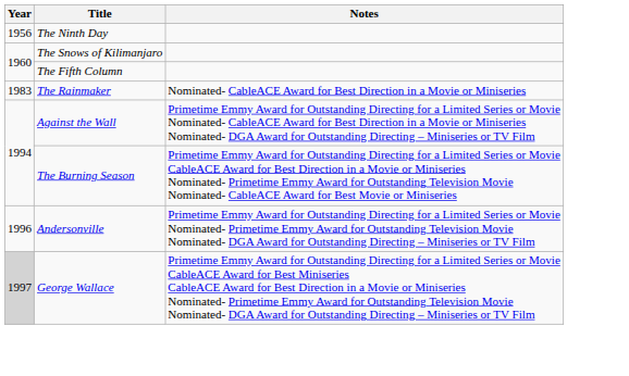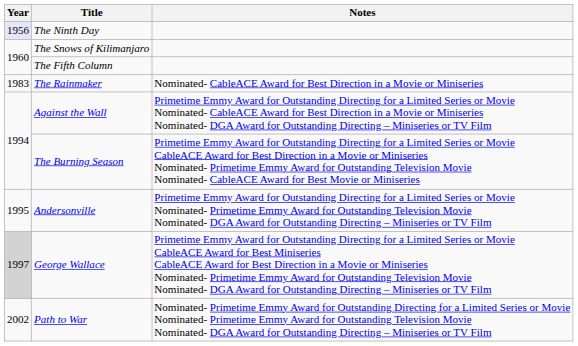The Ninth Day | Year: no background -> lavender background
Andersonville | Year: 1996 -> 1995
+ row: 2002 | Path to War | Nominated- Primetime Emmy Award for Outstanding Directing for a Limited Series or Movie Nominated- Primetime Emmy Award for Outstanding Television Movie Nominated- DGA Award for Outstanding Directing – Miniseries or TV Film
